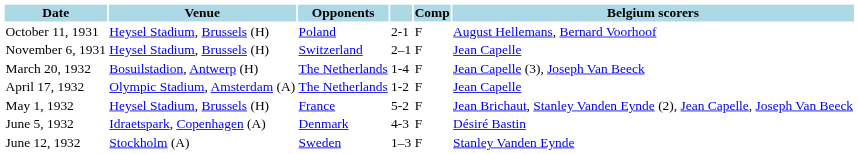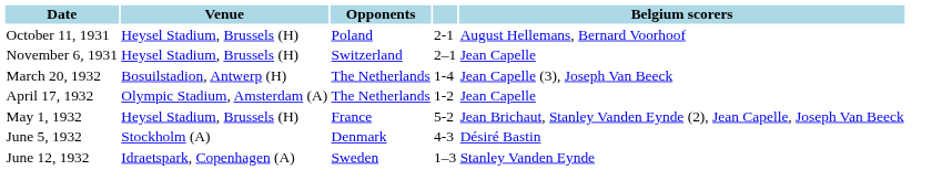- column: Comp | F | F | F | F | F | F | F
June 5, 1932 | Venue: Idraetspark, Copenhagen (A) -> Stockholm (A)
June 12, 1932 | Venue: Stockholm (A) -> Idraetspark, Copenhagen (A)
